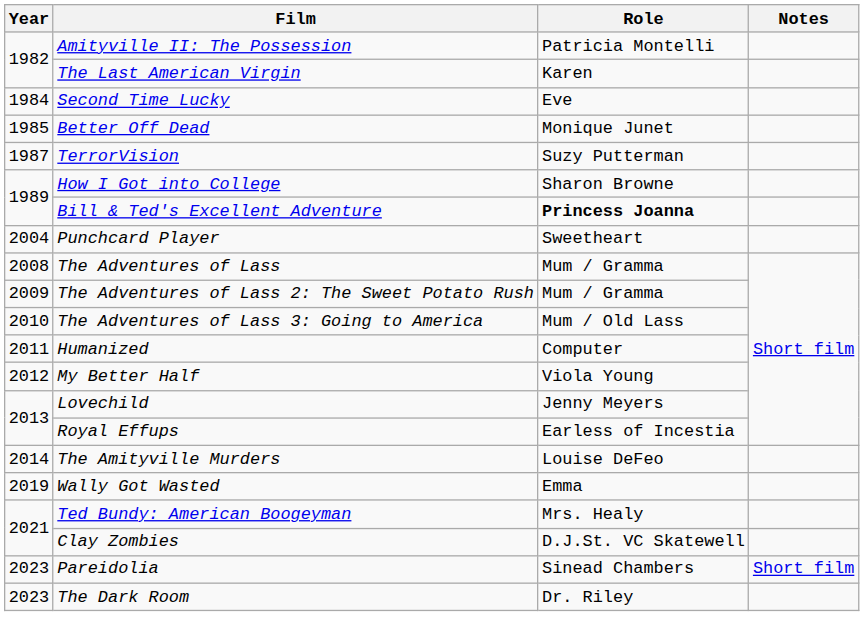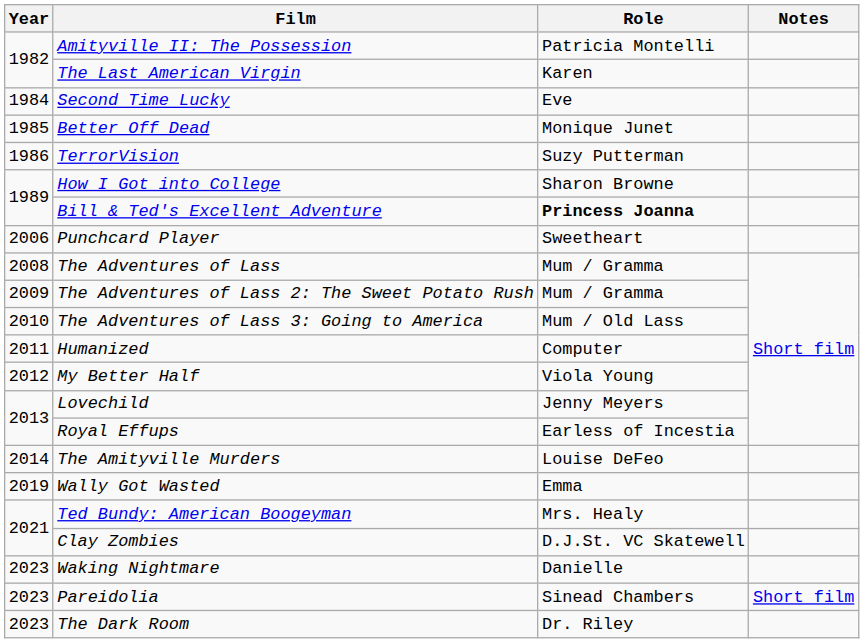TerrorVision | Year: 1987 -> 1986
Punchcard Player | Year: 2004 -> 2006
+ row: 2023 | Waking Nightmare | Danielle
